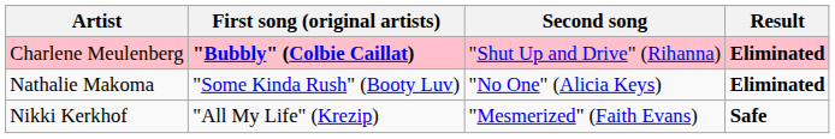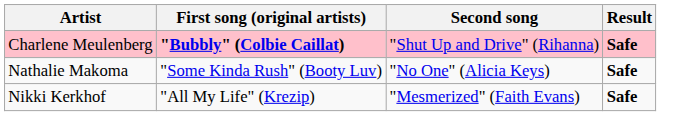Charlene Meulenberg | Result: Eliminated -> Safe
Nathalie Makoma | Result: Eliminated -> Safe
